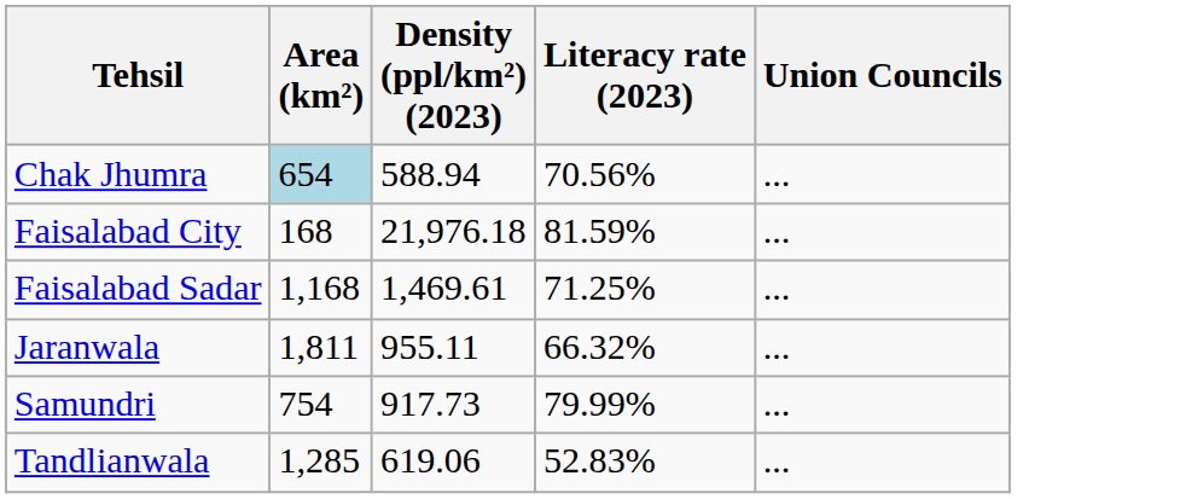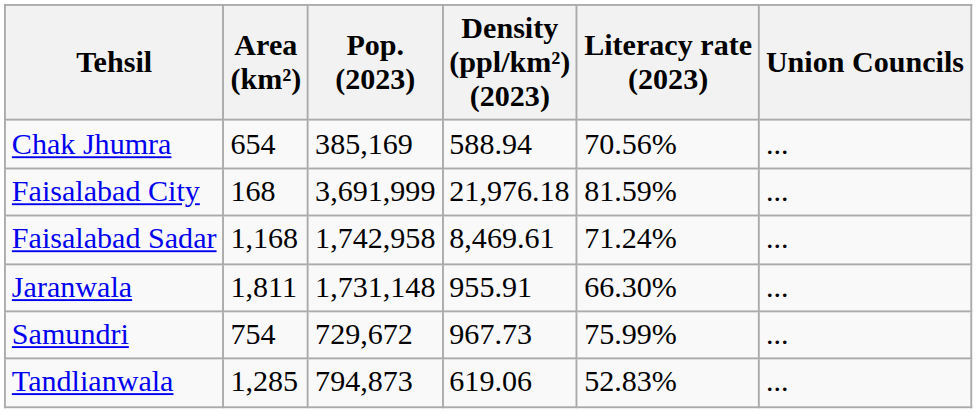+ column: Pop. (2023) | 385,169 | 3,691,999 | 1,742,958 | 1,731,148 | 729,672 | 794,873
Chak Jhumra | Area (km²): lightblue background -> no background
Faisalabad Sadar | Density (ppl/km²) (2023): 1,469.61 -> 8,469.61
Faisalabad Sadar | Literacy rate (2023): 71.25% -> 71.24%
Jaranwala | Density (ppl/km²) (2023): 955.11 -> 955.91
Jaranwala | Literacy rate (2023): 66.32% -> 66.30%
Samundri | Density (ppl/km²) (2023): 917.73 -> 967.73
Samundri | Literacy rate (2023): 79.99% -> 75.99%
